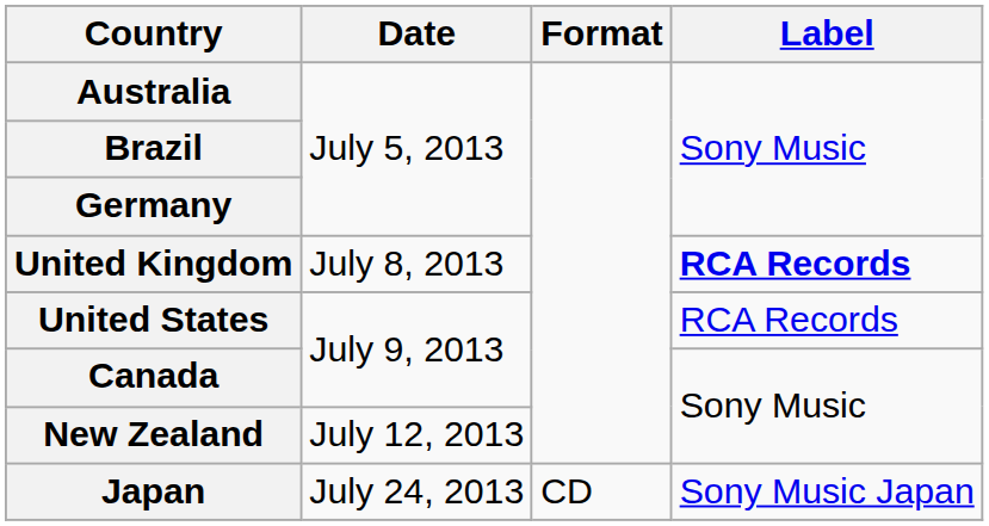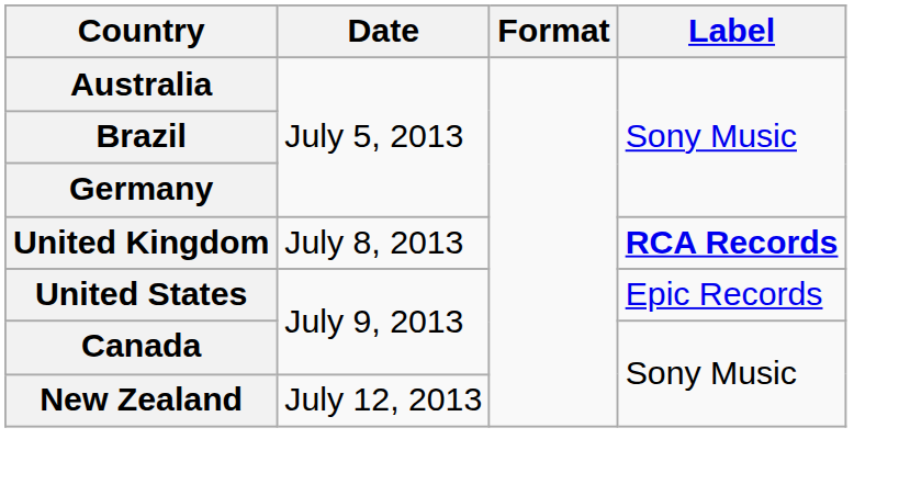United States | Label: RCA Records -> Epic Records
- row: Japan | July 24, 2013 | CD | Sony Music Japan
